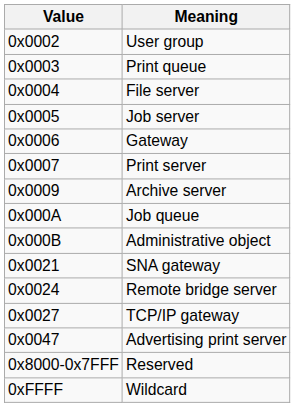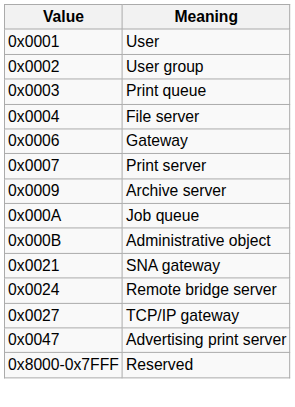+ row: 0x0001 | User
- row: 0x0005 | Job server
- row: 0xFFFF | Wildcard
